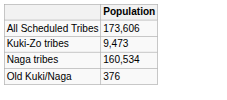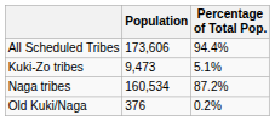+ column: Percentage of Total Pop. | 94.4% | 5.1% | 87.2% | 0.2%
